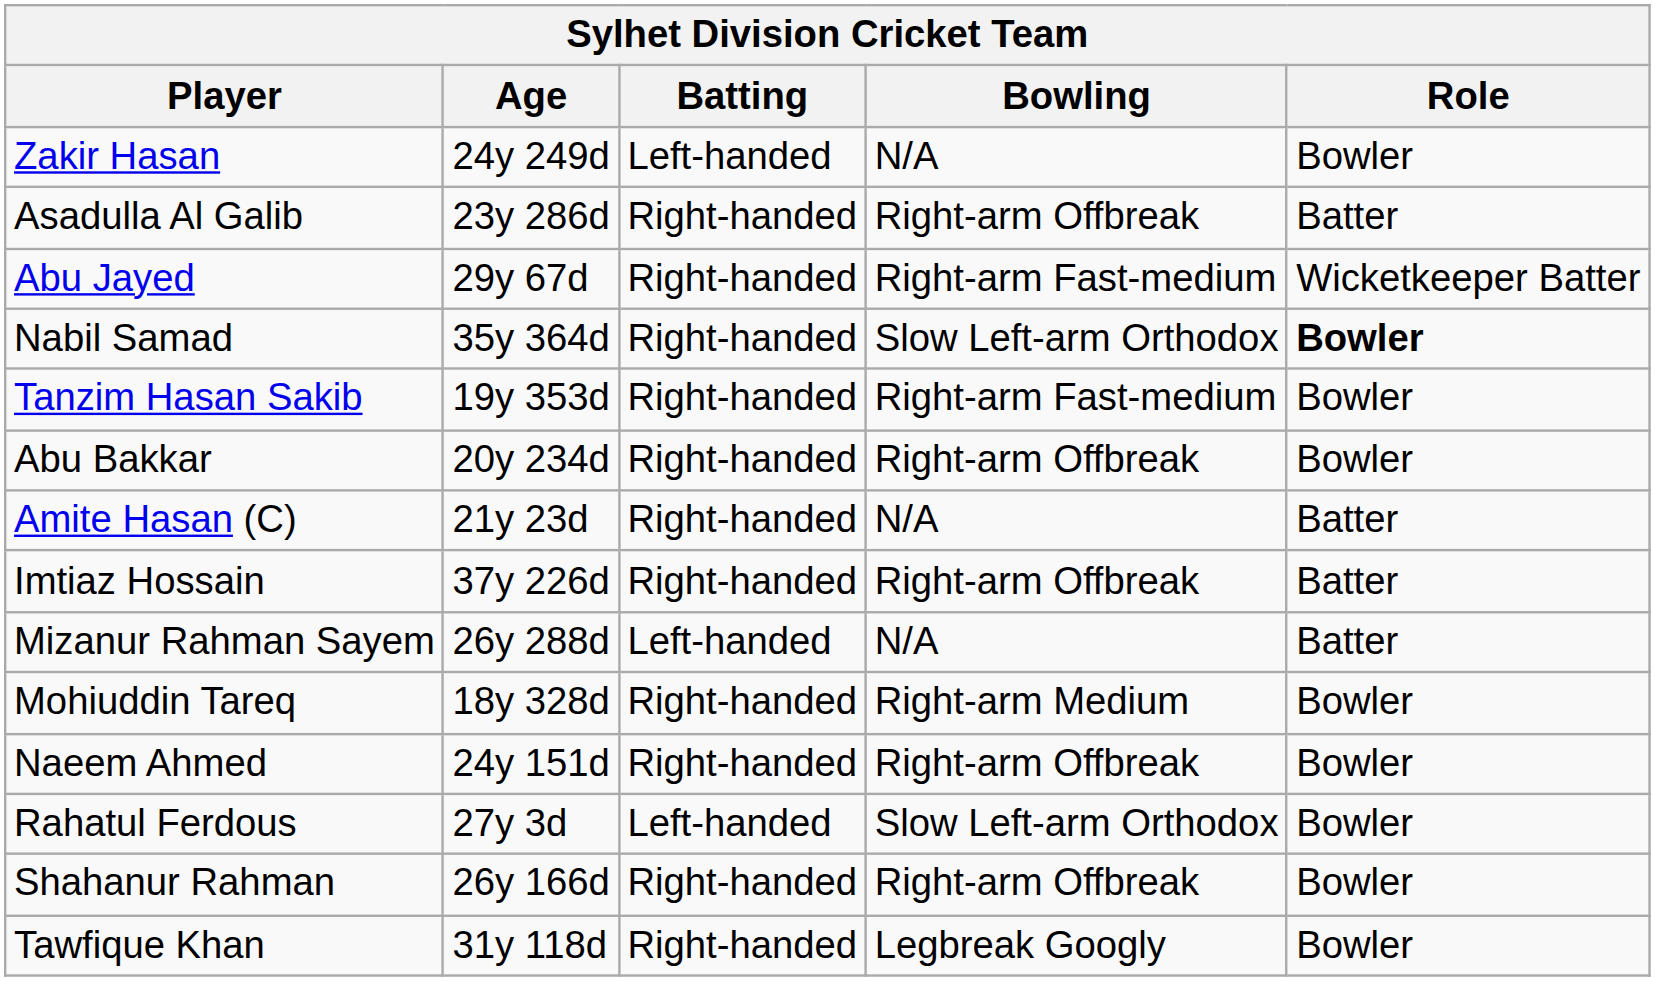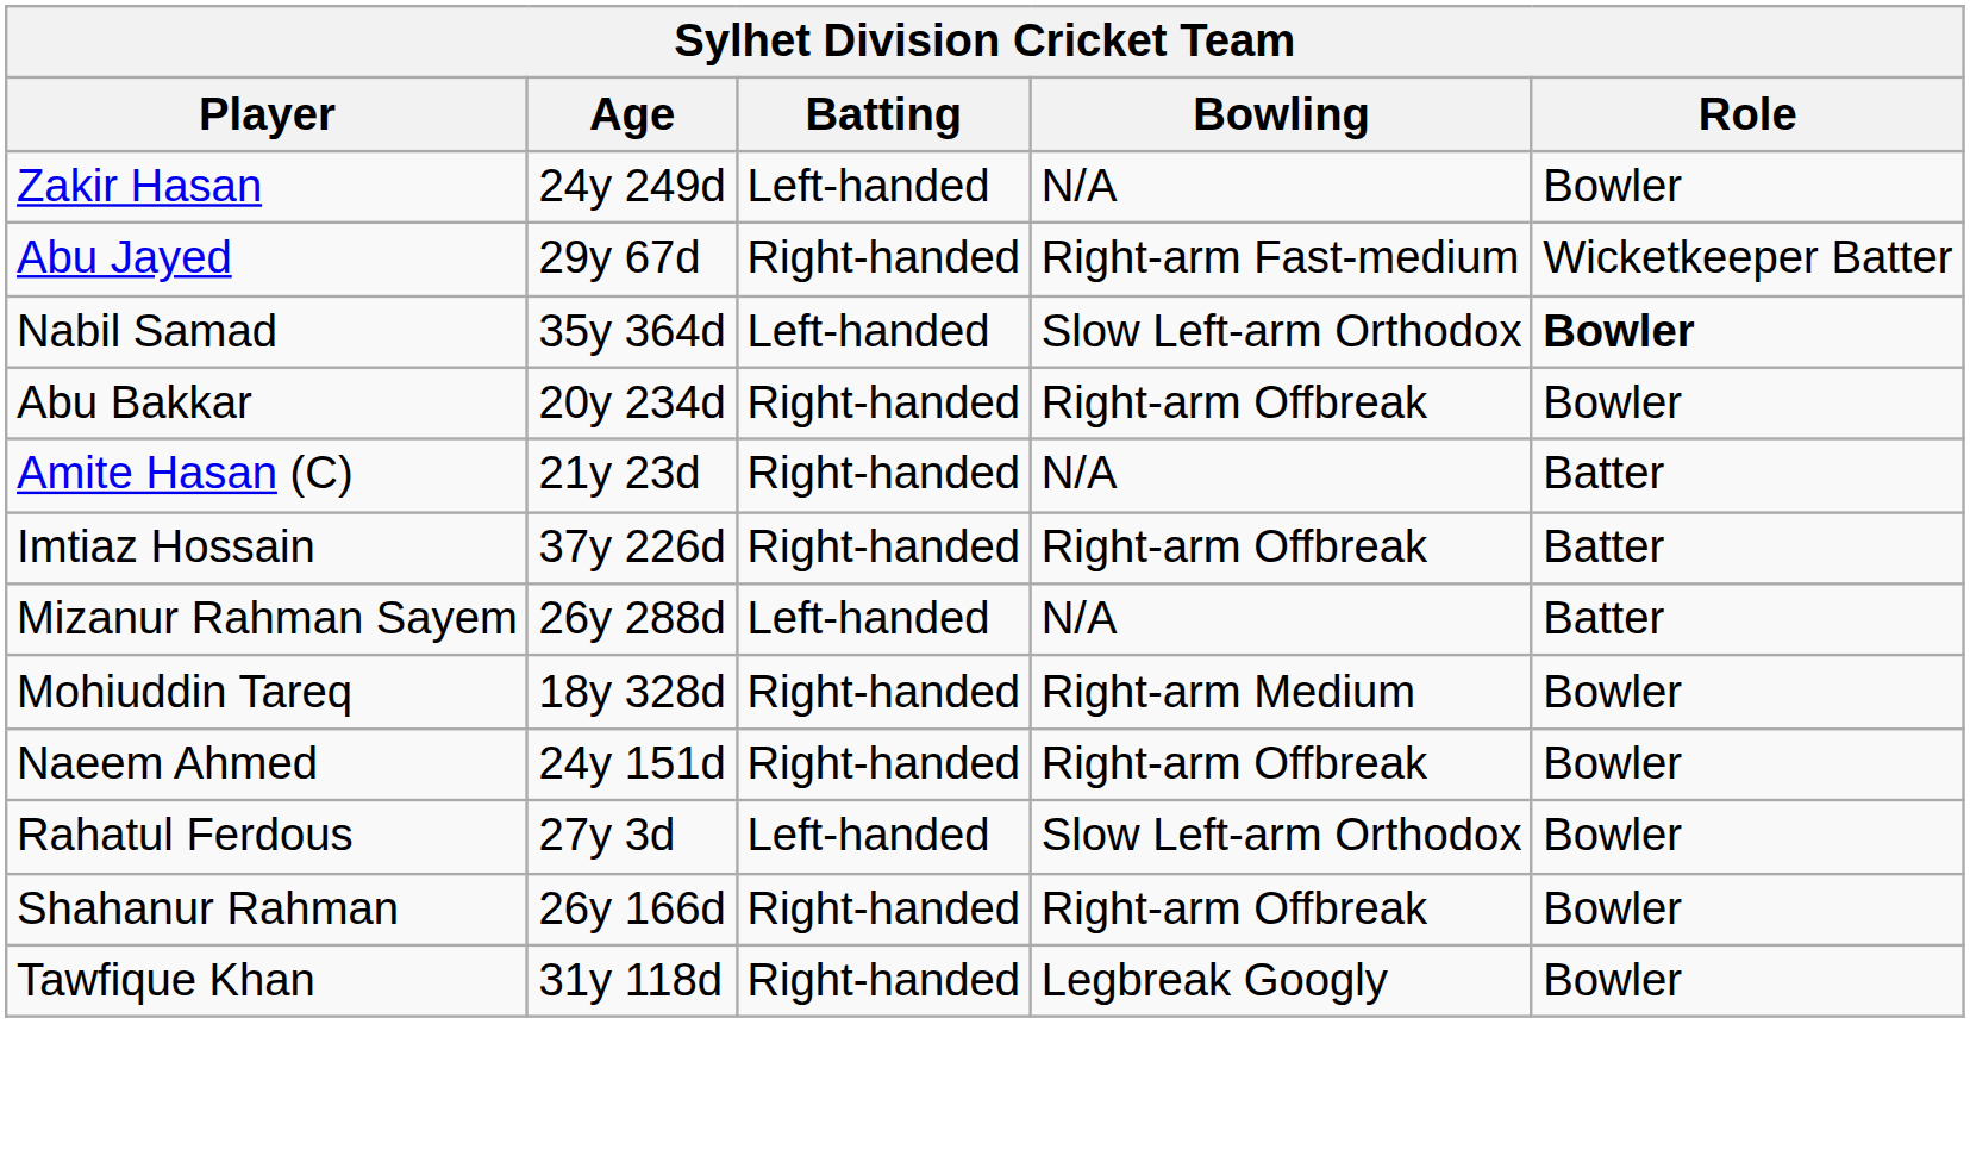- row: Asadulla Al Galib | 23y 286d | Right-handed | Right-arm Offbreak | Batter
Nabil Samad | Batting: Right-handed -> Left-handed
- row: Tanzim Hasan Sakib | 19y 353d | Right-handed | Right-arm Fast-medium | Bowler
